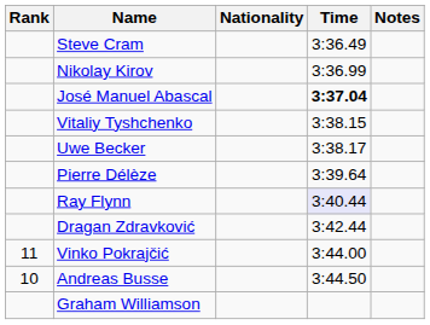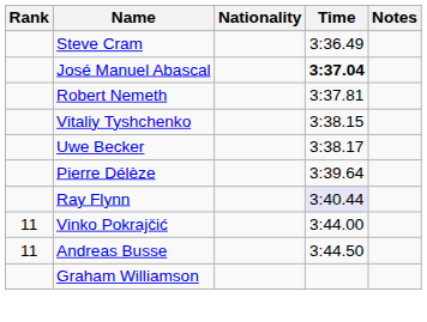- row: Nikolay Kirov | 3:36.99
+ row: Robert Nemeth | 3:37.81
- row: Dragan Zdravković | 3:42.44
Andreas Busse | Rank: 10 -> 11
